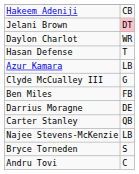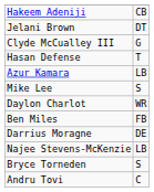Jelani Brown | column 2: pink background -> no background
rows swapped: Daylon Charlot <-> Clyde McCualley III
+ row: Mike Lee | S
- row: Carter Stanley | QB
